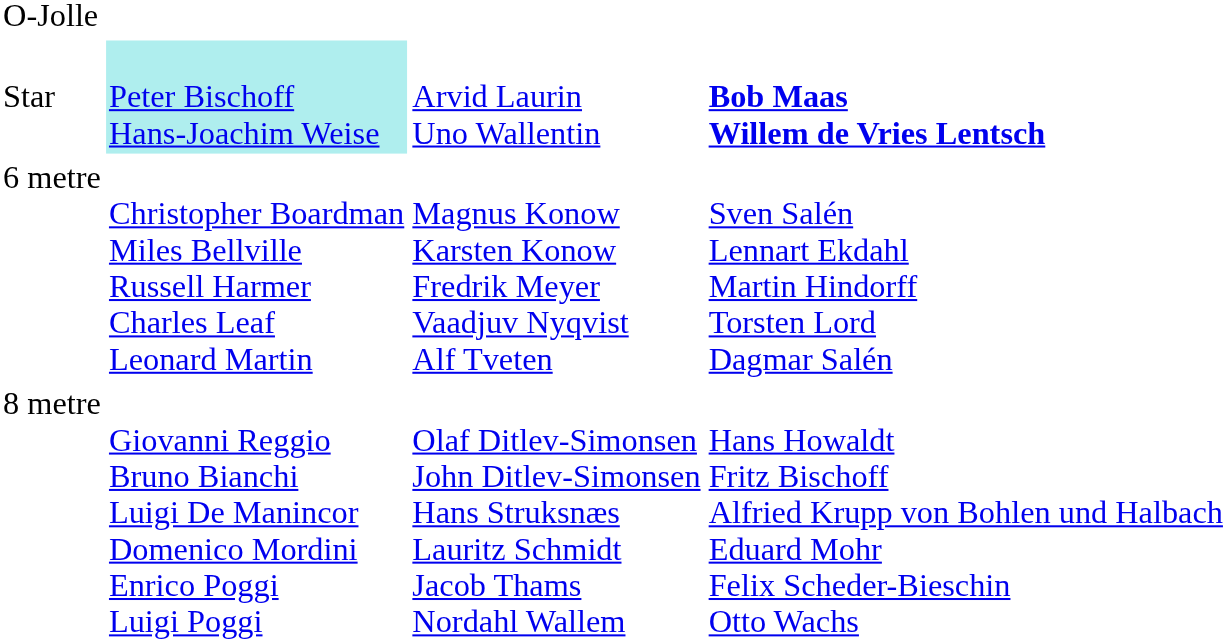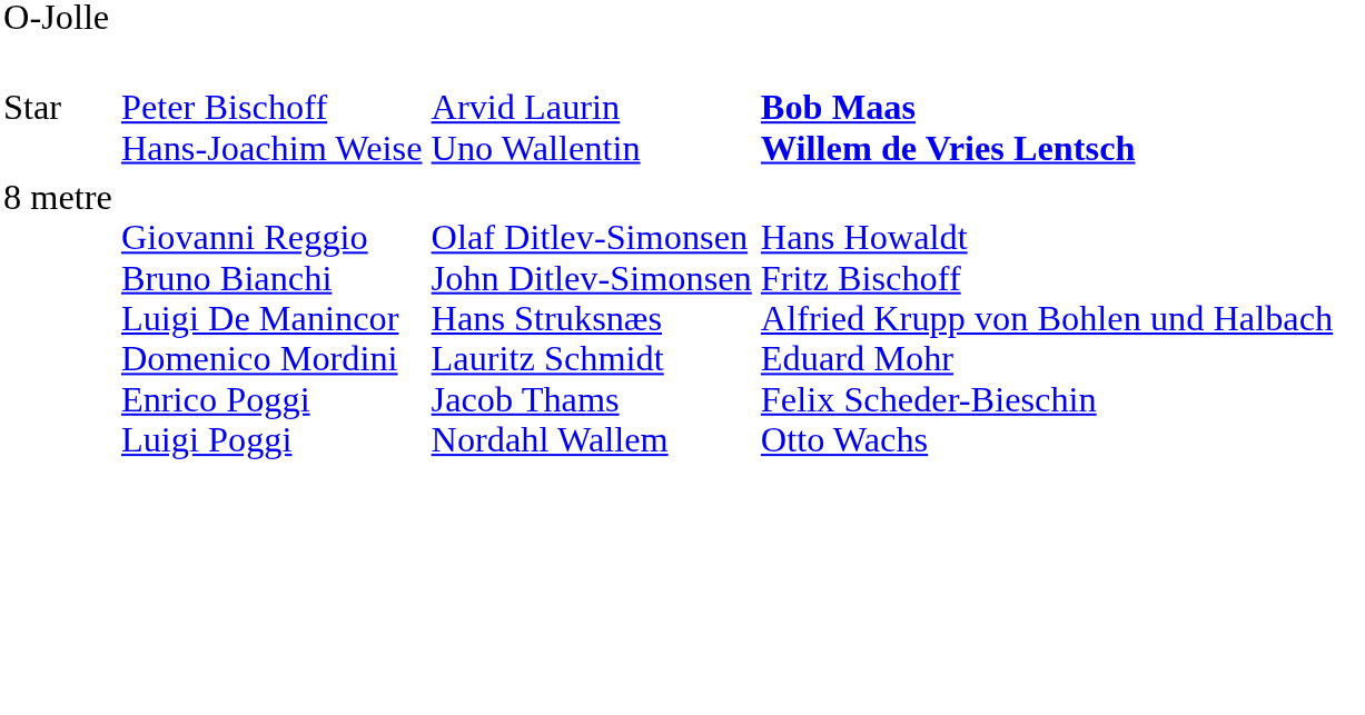Star | column 2: paleturquoise background -> no background
- row: 6 metre | Christopher Boardman Miles Bellville Russell Harmer Charles Leaf Leonard Martin | Magnus Konow Karsten Konow Fredrik Meyer Vaadjuv Nyqvist Alf Tveten | Sven Salén Lennart Ekdahl Martin Hindorff Torsten Lord Dagmar Salén
